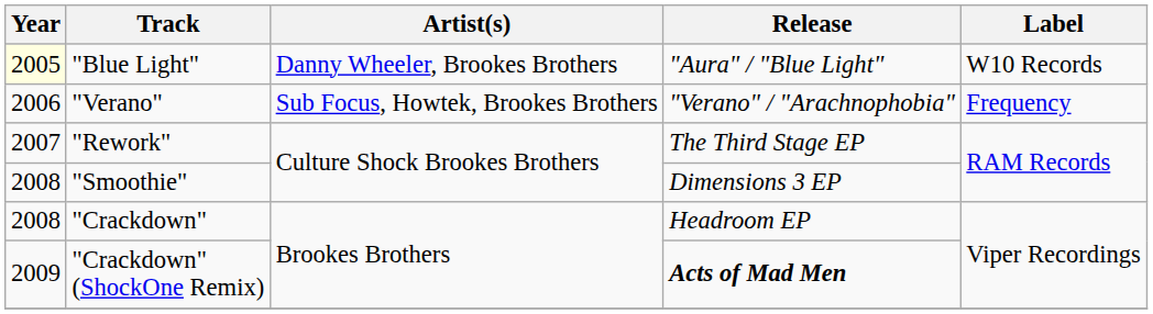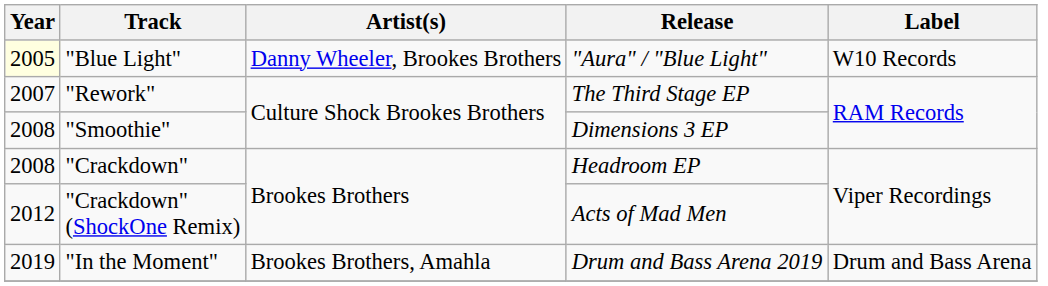- row: 2006 | "Verano" | Sub Focus, Howtek, Brookes Brothers | "Verano" / "Arachnophobia" | Frequency
"Crackdown" (ShockOne Remix) | Year: 2009 -> 2012
"Crackdown" (ShockOne Remix) | Release: bold -> normal
+ row: 2019 | "In the Moment" | Brookes Brothers, Amahla | Drum and Bass Arena 2019 | Drum and Bass Arena
